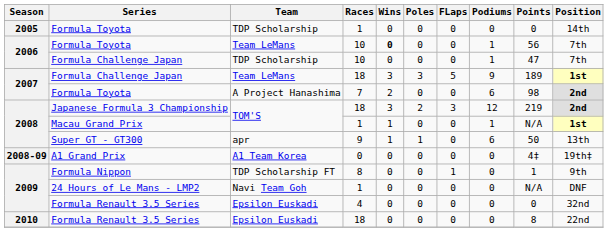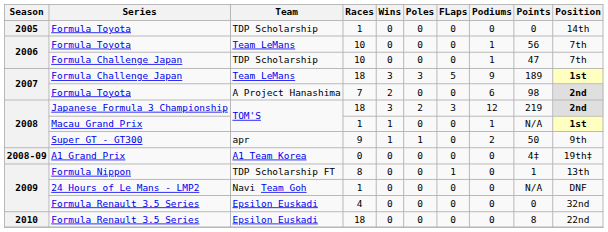Formula Toyota / 10 | Wins: bold -> normal
Super GT - GT300 | Podiums: 6 -> 2
Super GT - GT300 | Position: 13th -> 9th
Formula Nippon | Position: 9th -> 13th
